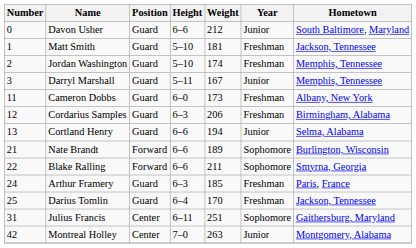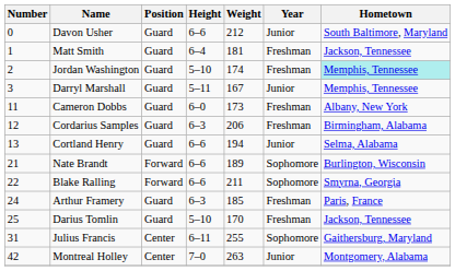Matt Smith | Height: 5–10 -> 6–4
Jordan Washington | Hometown: no background -> paleturquoise background
Darius Tomlin | Height: 6–4 -> 5–10
Julius Francis | Weight: 251 -> 255
